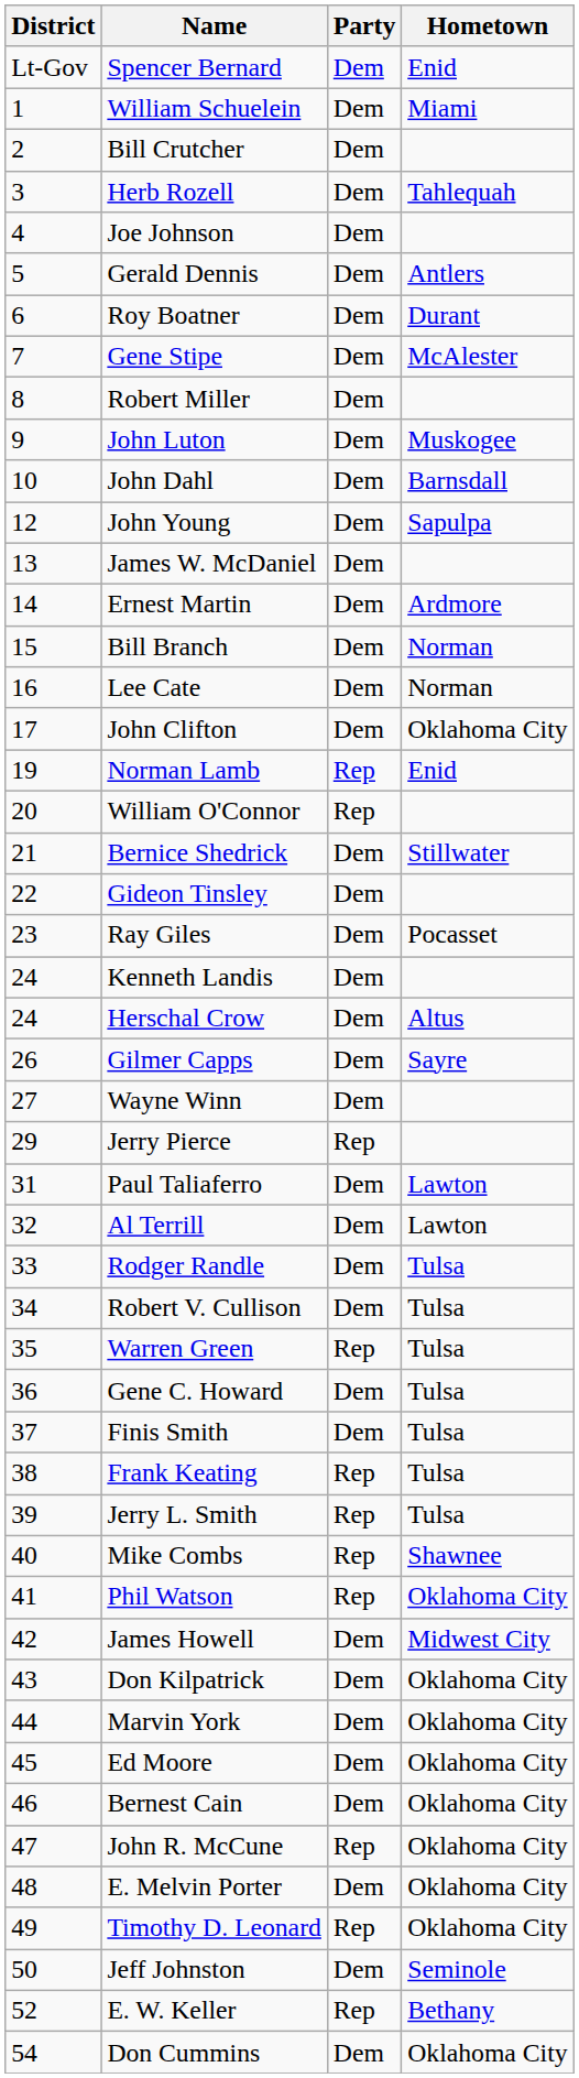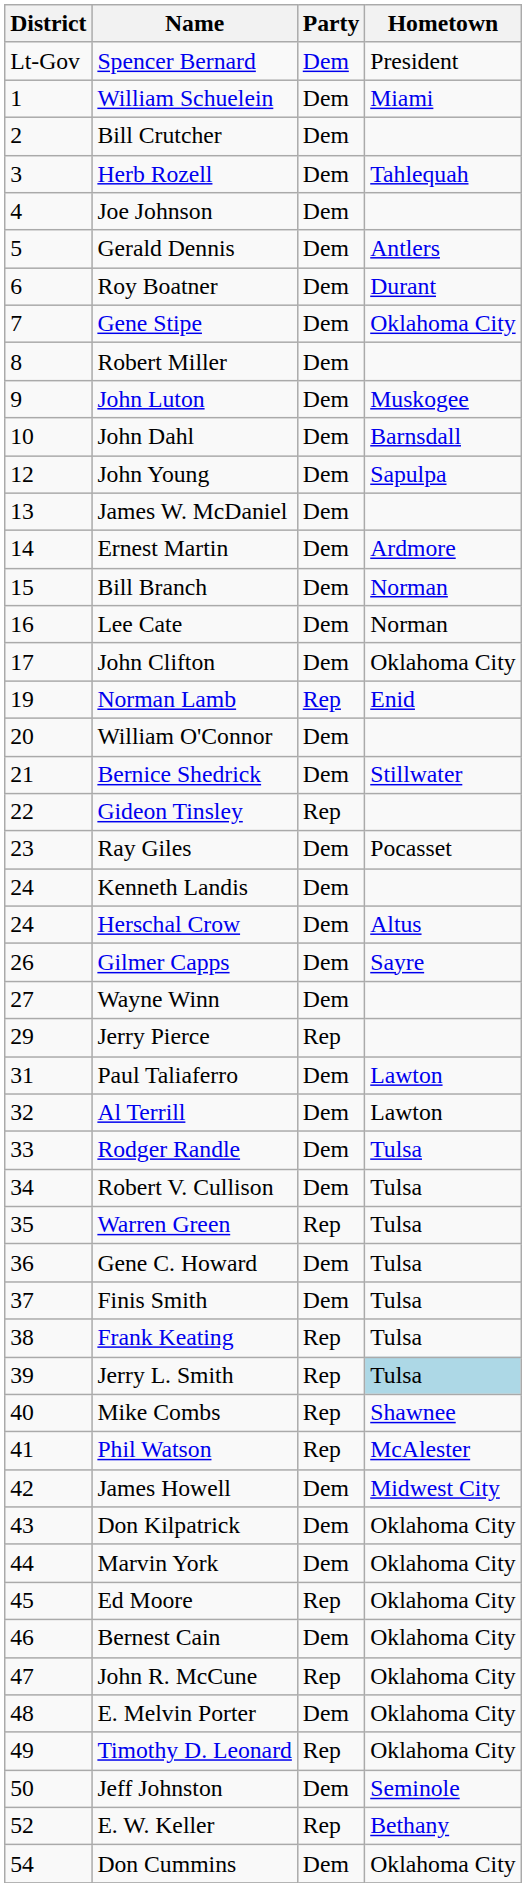Spencer Bernard | Hometown: Enid -> President
Gene Stipe | Hometown: McAlester -> Oklahoma City
William O'Connor | Party: Rep -> Dem
Gideon Tinsley | Party: Dem -> Rep
Jerry L. Smith | Hometown: no background -> lightblue background
Phil Watson | Hometown: Oklahoma City -> McAlester
Ed Moore | Party: Dem -> Rep
